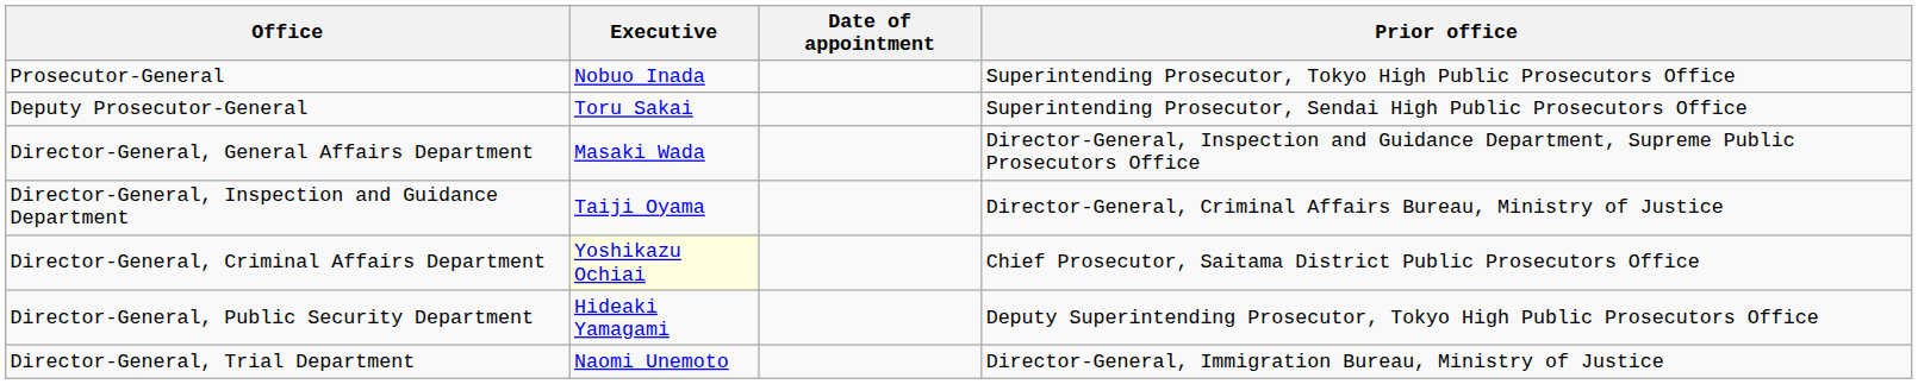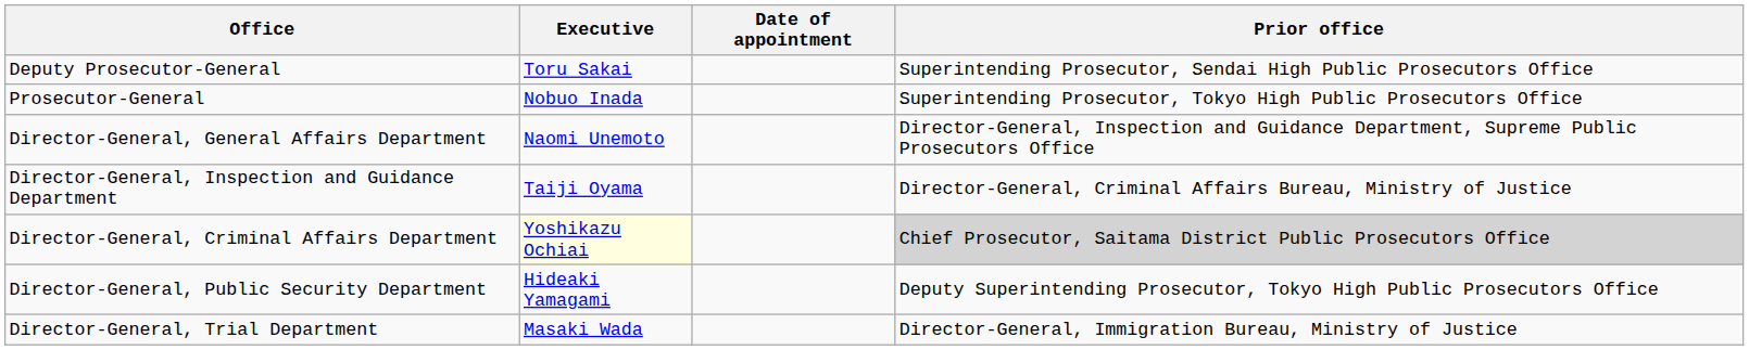rows swapped: Prosecutor-General <-> Deputy Prosecutor-General
Director-General, General Affairs Department | Executive: Masaki Wada -> Naomi Unemoto
Director-General, Criminal Affairs Department | Prior office: no background -> lightgrey background
Director-General, Trial Department | Executive: Naomi Unemoto -> Masaki Wada
